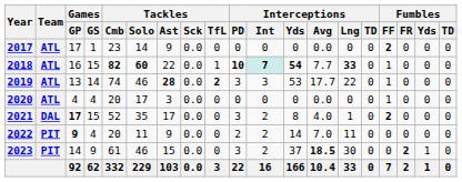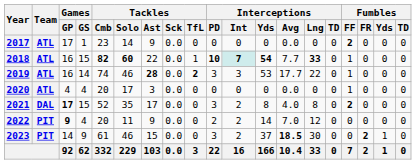2019 | Games / GP: 13 -> 16
2021 | Interceptions / Lng: 1 -> 8
2022 | Interceptions / Lng: 11 -> 12
